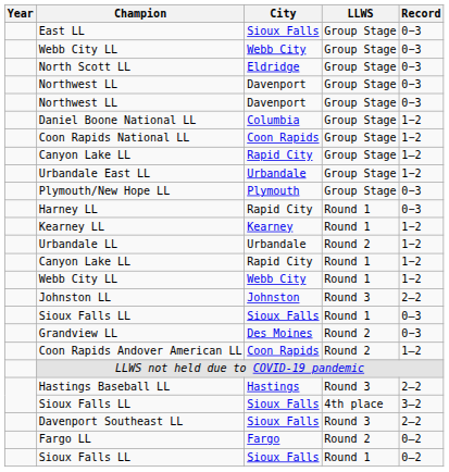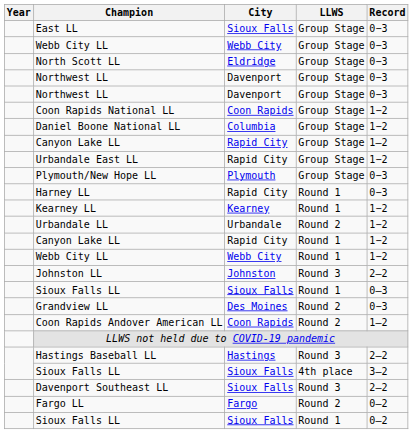rows swapped: Daniel Boone National LL <-> Coon Rapids National LL
Urbandale East LL | City: Urbandale -> Rapid City
